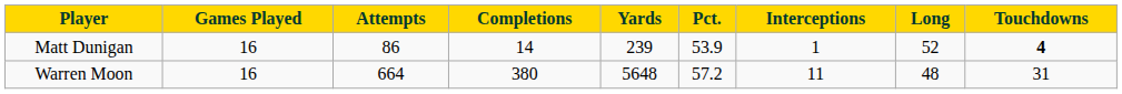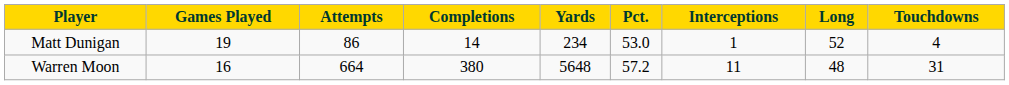Matt Dunigan | Games Played: 16 -> 19
Matt Dunigan | Yards: 239 -> 234
Matt Dunigan | Pct.: 53.9 -> 53.0
Matt Dunigan | Touchdowns: bold -> normal
